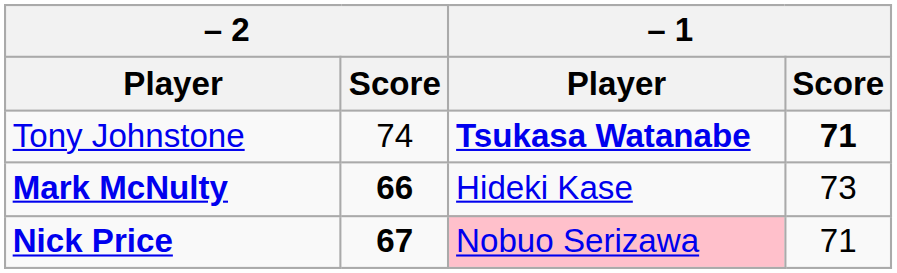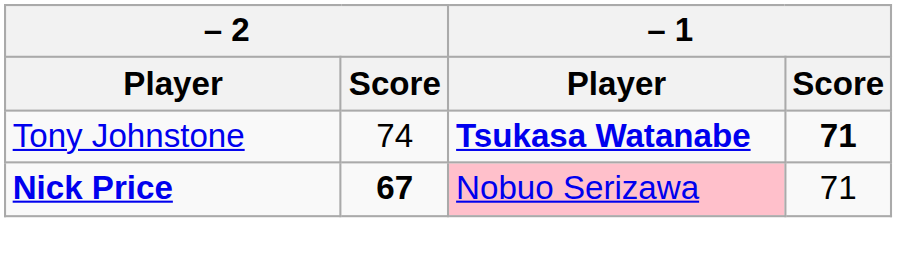- row: Mark McNulty | 66 | Hideki Kase | 73
